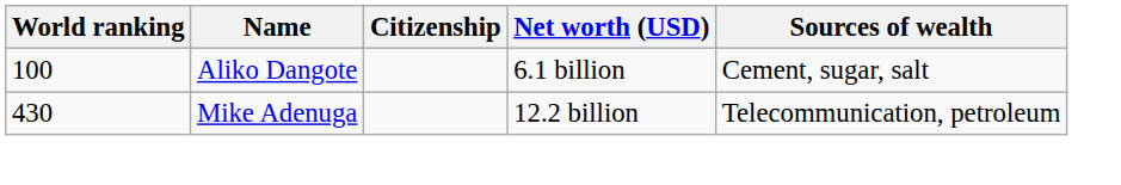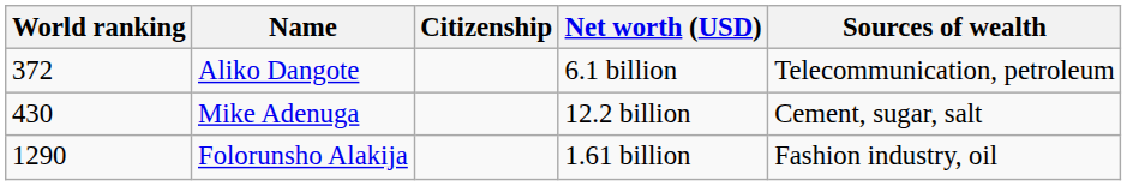Aliko Dangote | World ranking: 100 -> 372
Aliko Dangote | Sources of wealth: Cement, sugar, salt -> Telecommunication, petroleum
Mike Adenuga | Sources of wealth: Telecommunication, petroleum -> Cement, sugar, salt
+ row: 1290 | Folorunsho Alakija | 1.61 billion | Fashion industry, oil
